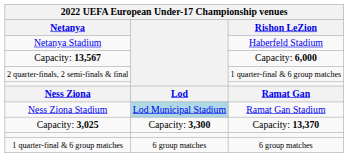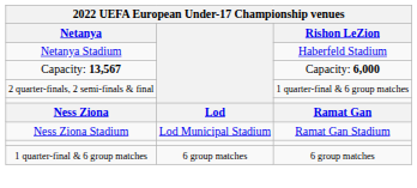Ness Ziona Stadium | column 2: lightblue background -> no background
- row: Capacity: 3,025 | Capacity: 3,300 | Capacity: 13,370
